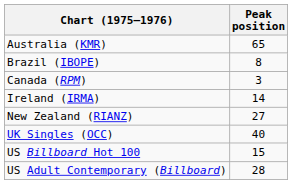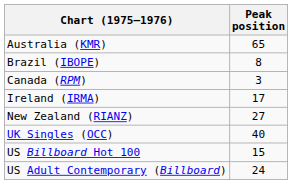Ireland (IRMA) | Peak position: 14 -> 17
US Adult Contemporary (Billboard) | Peak position: 28 -> 24
